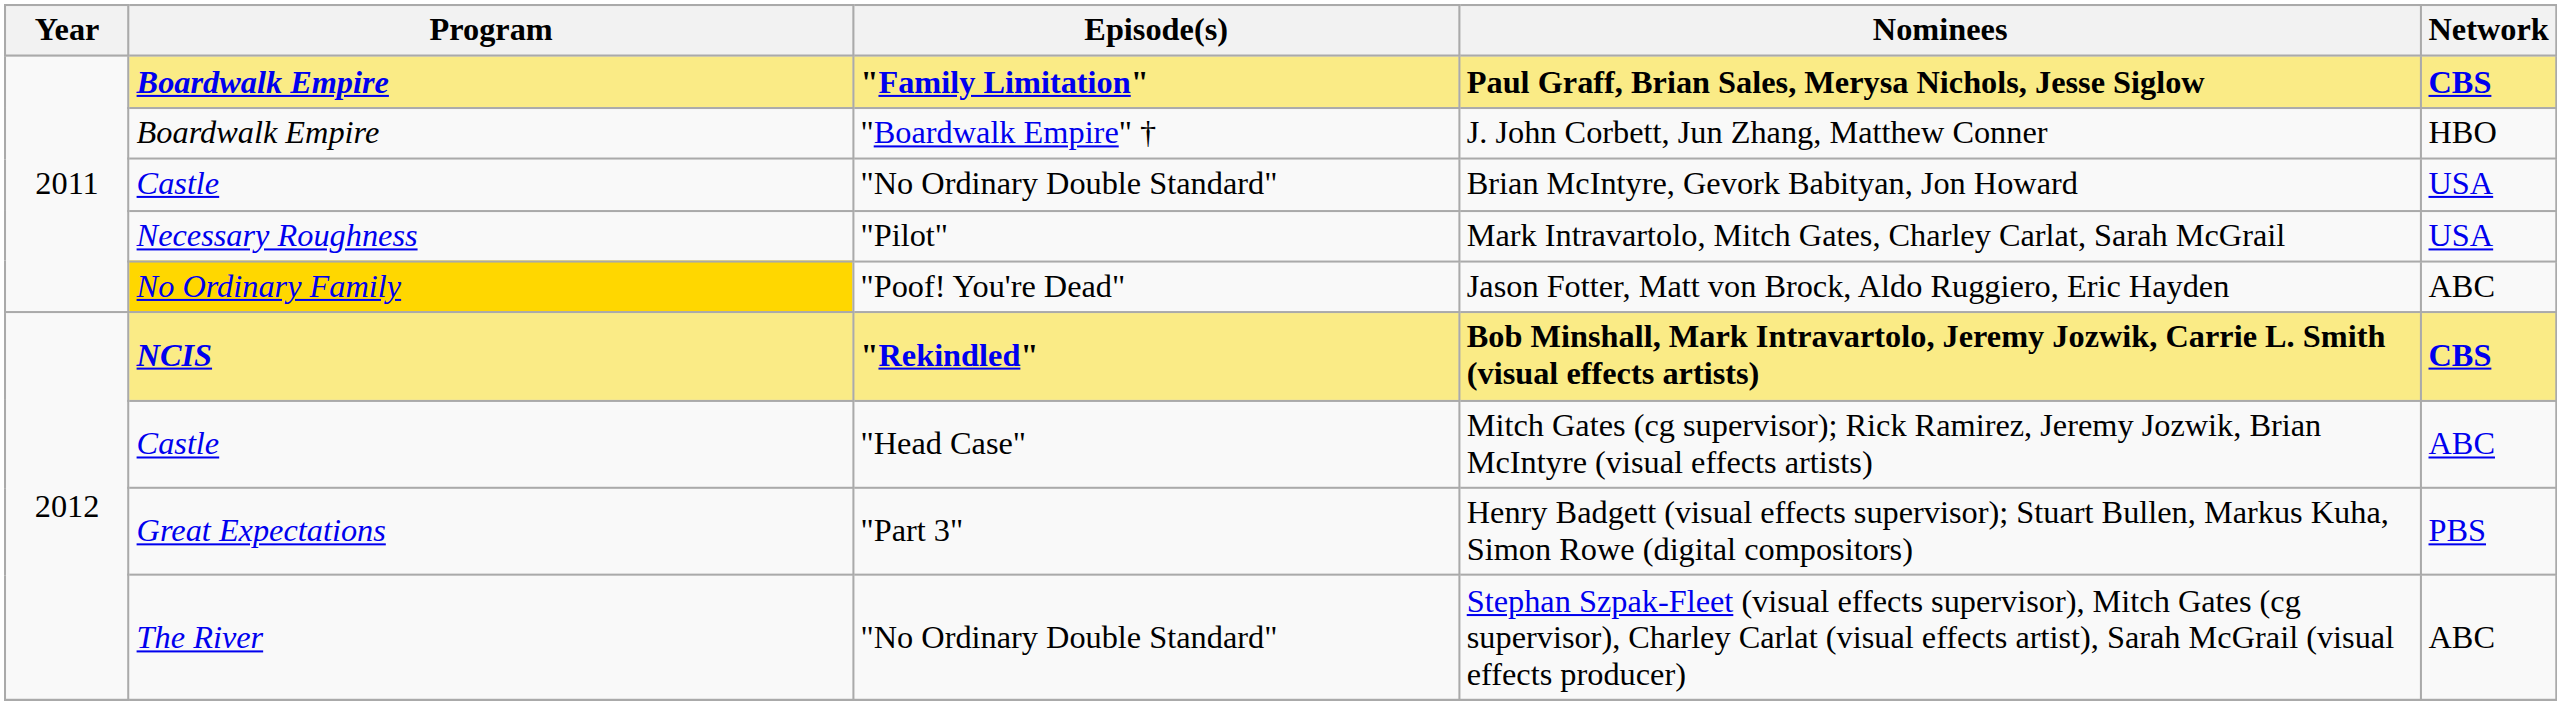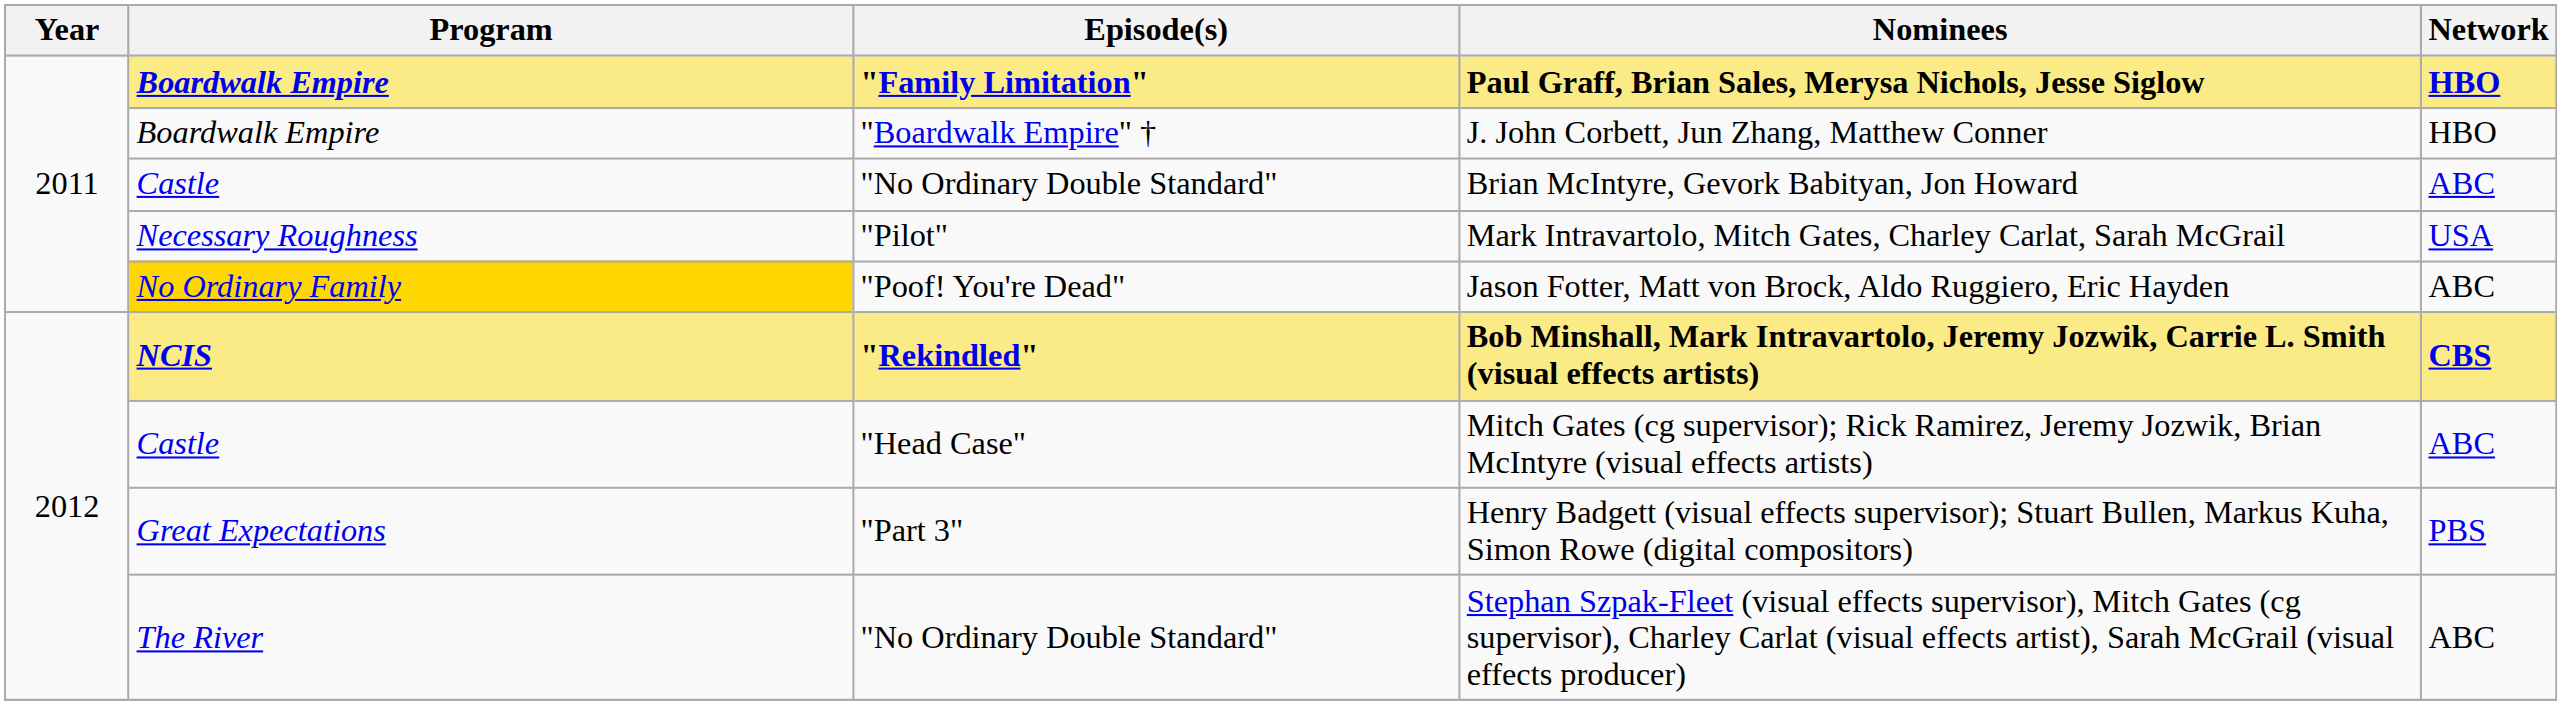Paul Graff, Brian Sales, Merysa Nichols, Jesse Siglow | Network: CBS -> HBO
Brian McIntyre, Gevork Babityan, Jon Howard | Network: USA -> ABC
